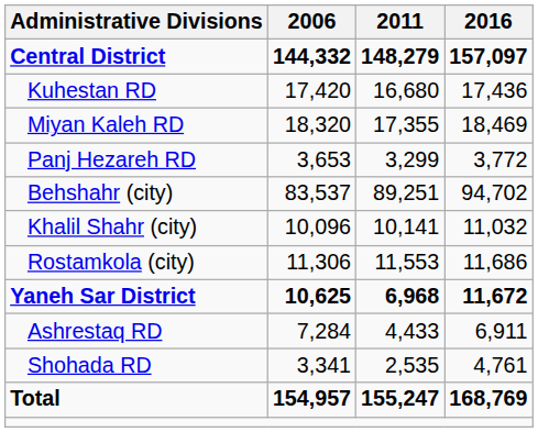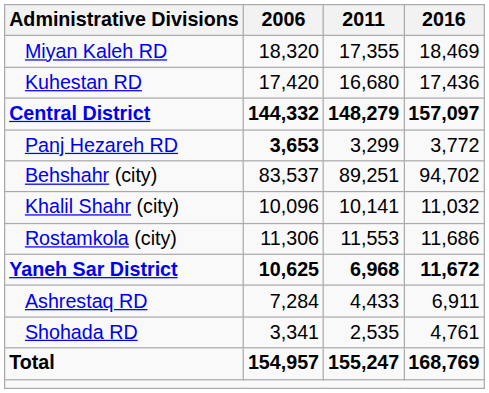rows swapped: Central District <-> Miyan Kaleh RD
Panj Hezareh RD | 2006: normal -> bold
